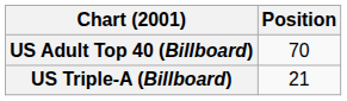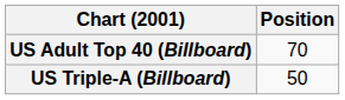US Triple-A (Billboard) | Position: 21 -> 50
